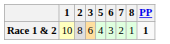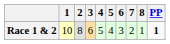+ column: 4 | 5
